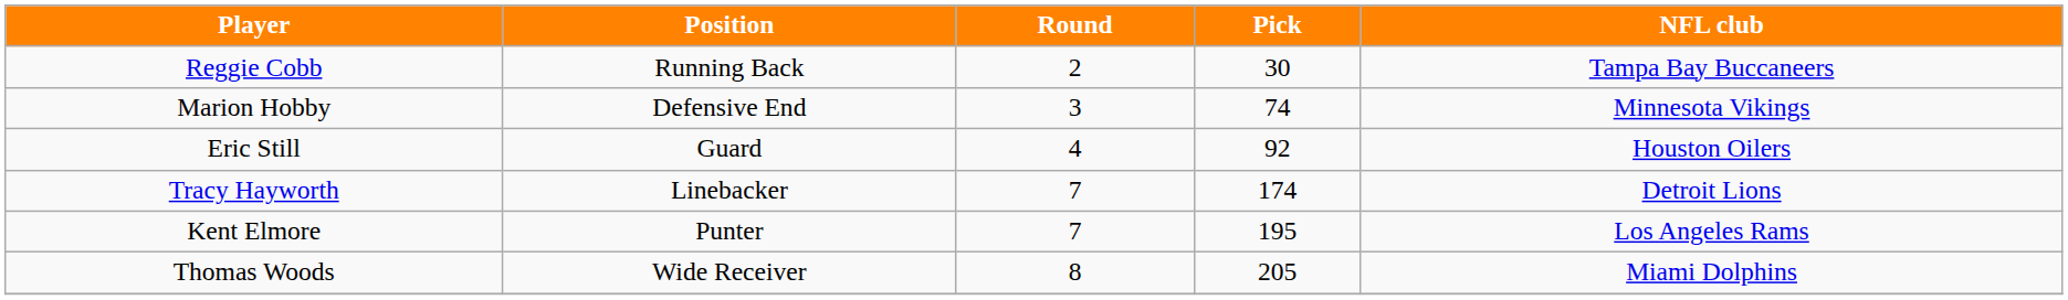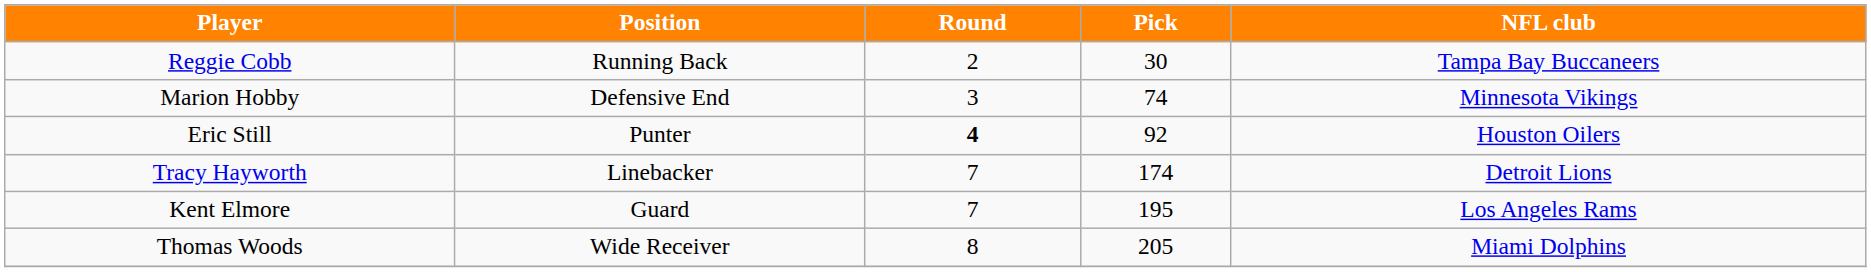Eric Still | Position: Guard -> Punter
Eric Still | Round: normal -> bold
Kent Elmore | Position: Punter -> Guard
